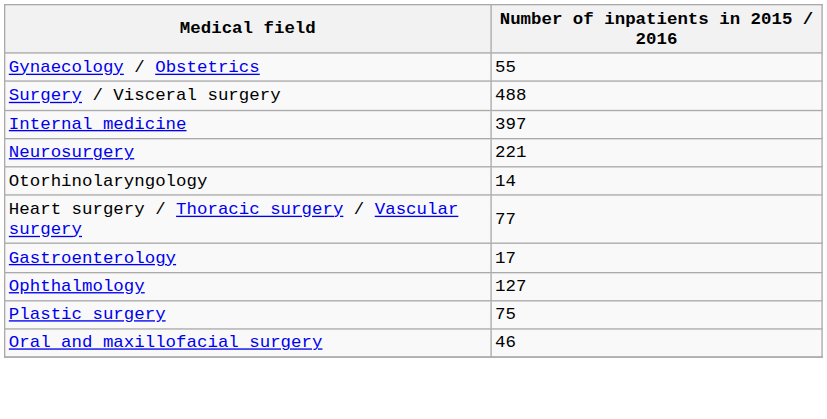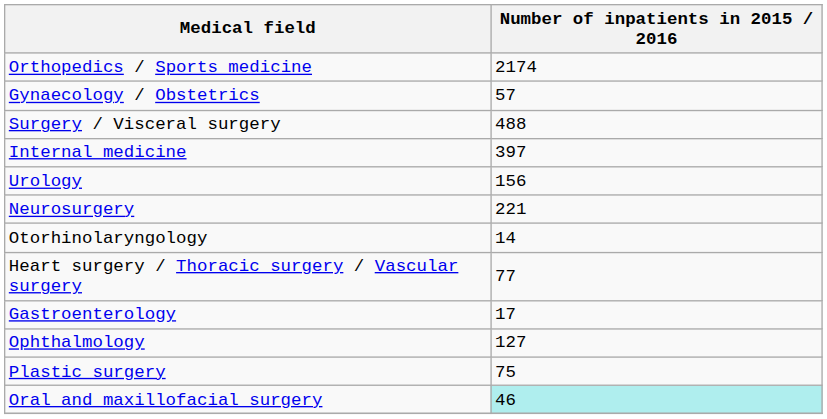+ row: Orthopedics / Sports medicine | 2174
Gynaecology / Obstetrics | Number of inpatients in 2015 / 2016: 55 -> 57
+ row: Urology | 156
Oral and maxillofacial surgery | Number of inpatients in 2015 / 2016: no background -> paleturquoise background
